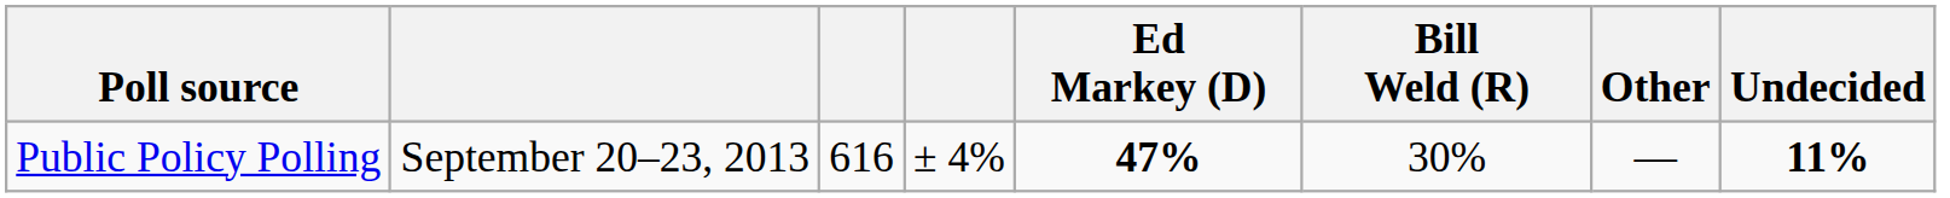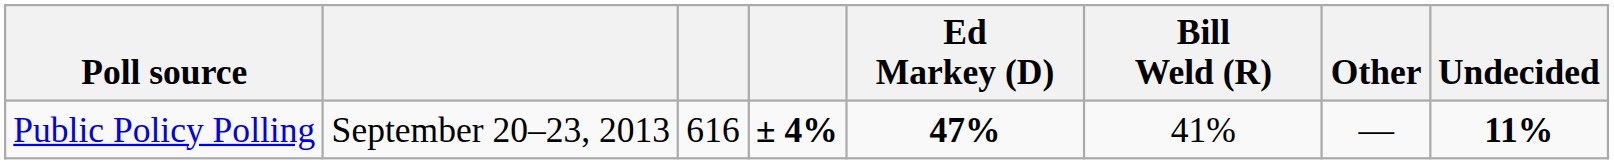Public Policy Polling | column 4: normal -> bold
Public Policy Polling | Bill Weld (R): 30% -> 41%
